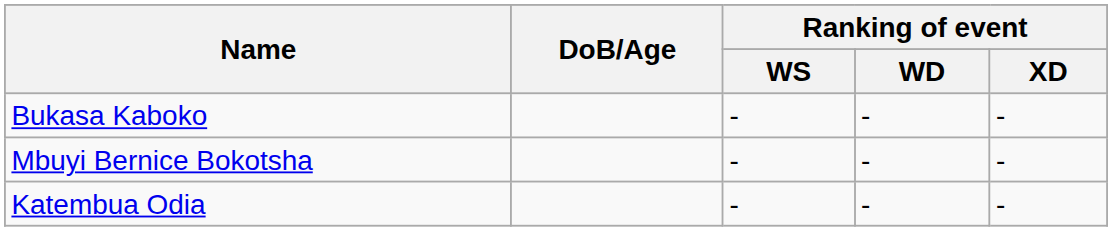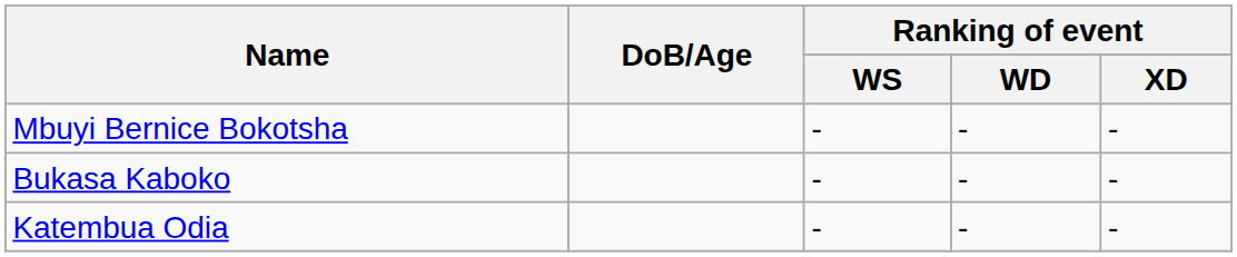rows swapped: Mbuyi Bernice Bokotsha <-> Bukasa Kaboko
